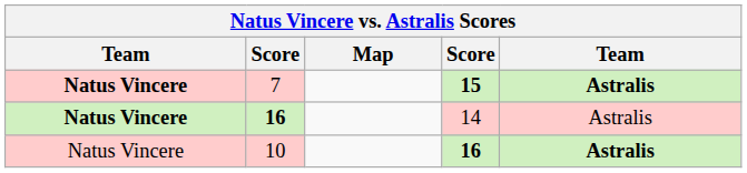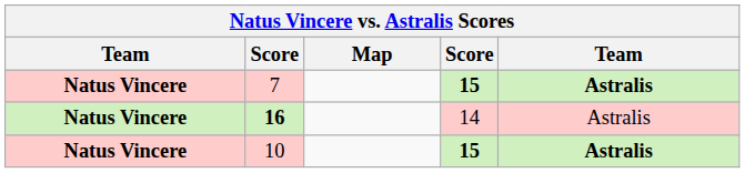10 | column 1: normal -> bold
10 | column 4: 16 -> 15
